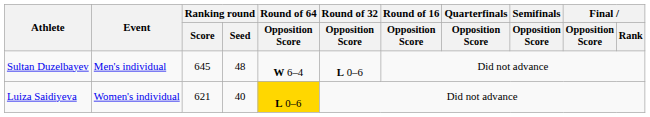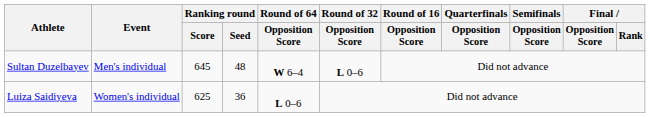Luiza Saidiyeva | Ranking round / Score: 621 -> 625
Luiza Saidiyeva | Ranking round / Seed: 40 -> 36
Luiza Saidiyeva | Round of 64 / Opposition Score: gold background -> no background
